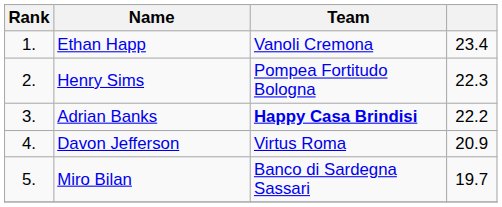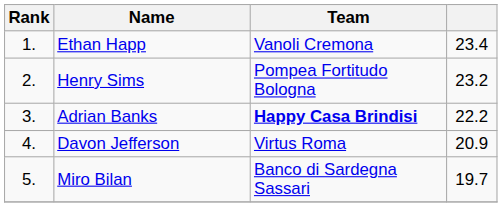Henry Sims | column 4: 22.3 -> 23.2
